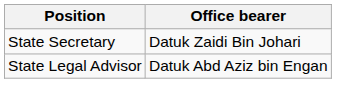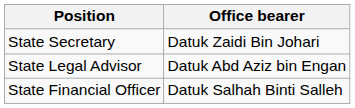+ row: State Financial Officer | Datuk Salhah Binti Salleh
